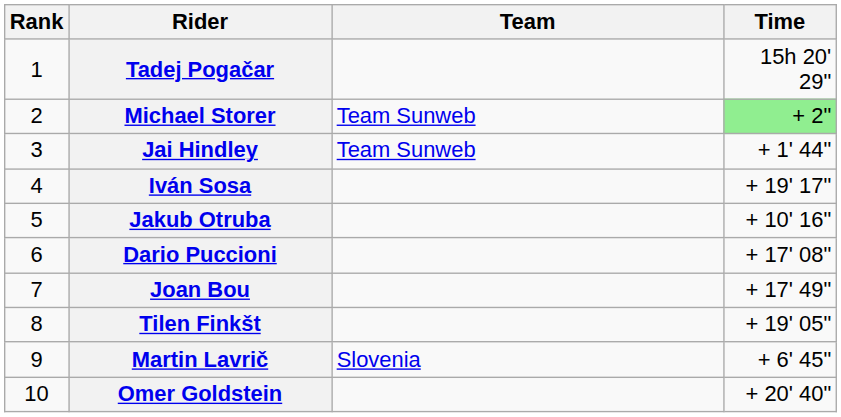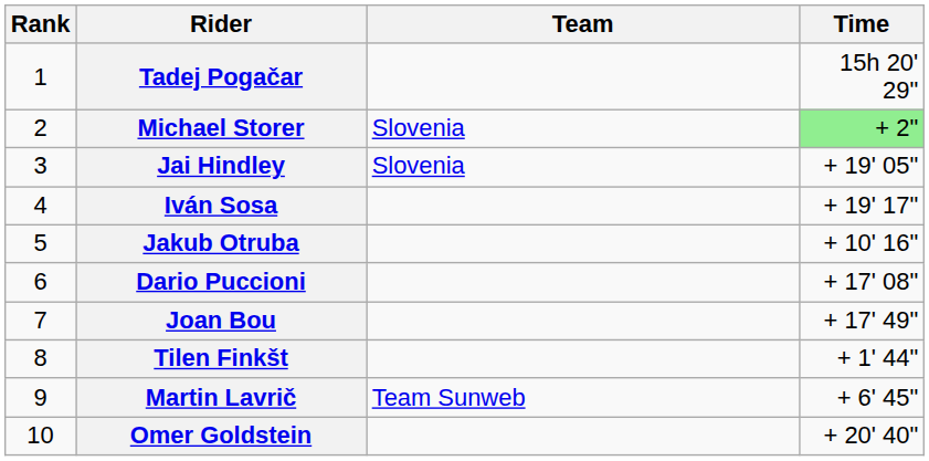Michael Storer | Team: Team Sunweb -> Slovenia
Jai Hindley | Team: Team Sunweb -> Slovenia
Jai Hindley | Time: + 1' 44" -> + 19' 05"
Tilen Finkšt | Time: + 19' 05" -> + 1' 44"
Martin Lavrič | Team: Slovenia -> Team Sunweb
